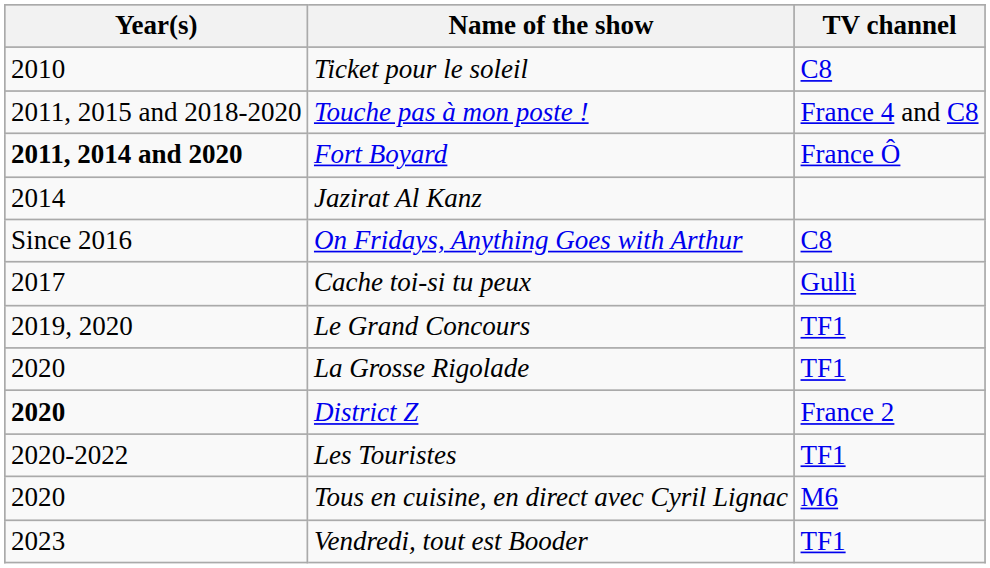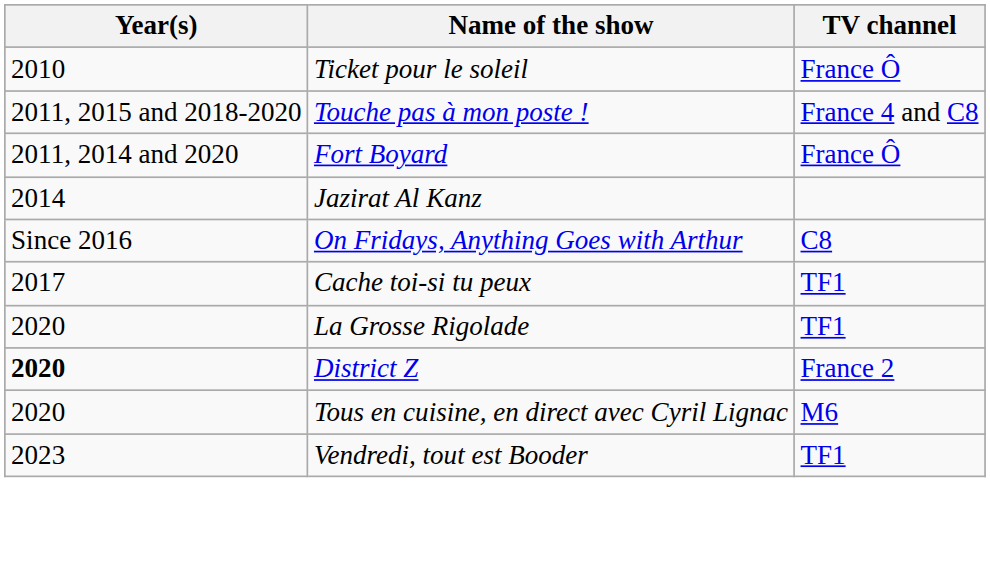Ticket pour le soleil | TV channel: C8 -> France Ô
Fort Boyard | Year(s): bold -> normal
Cache toi-si tu peux | TV channel: Gulli -> TF1
- row: 2019, 2020 | Le Grand Concours | TF1
- row: 2020-2022 | Les Touristes | TF1
